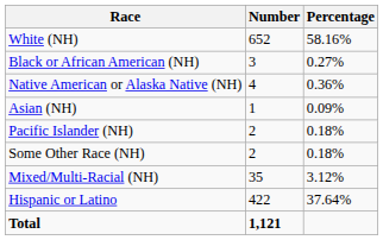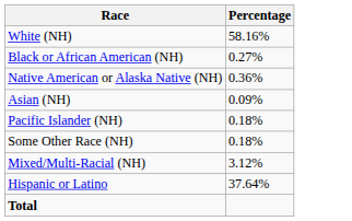- column: Number | 652 | 3 | 4 | 1 | 2 | 2 | 35 | 422 | 1,121
